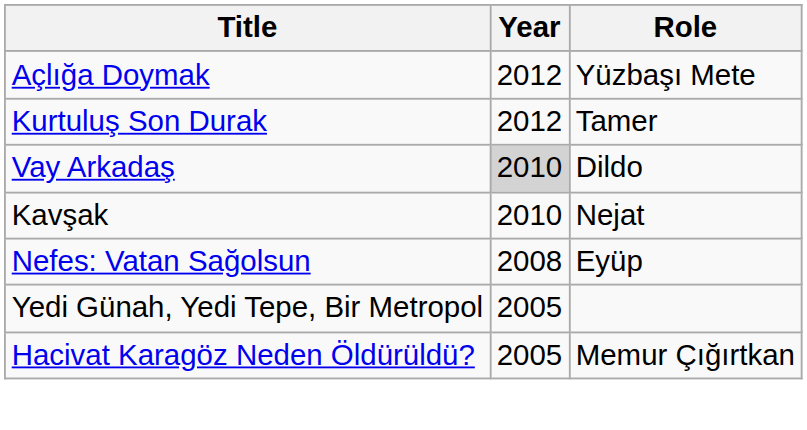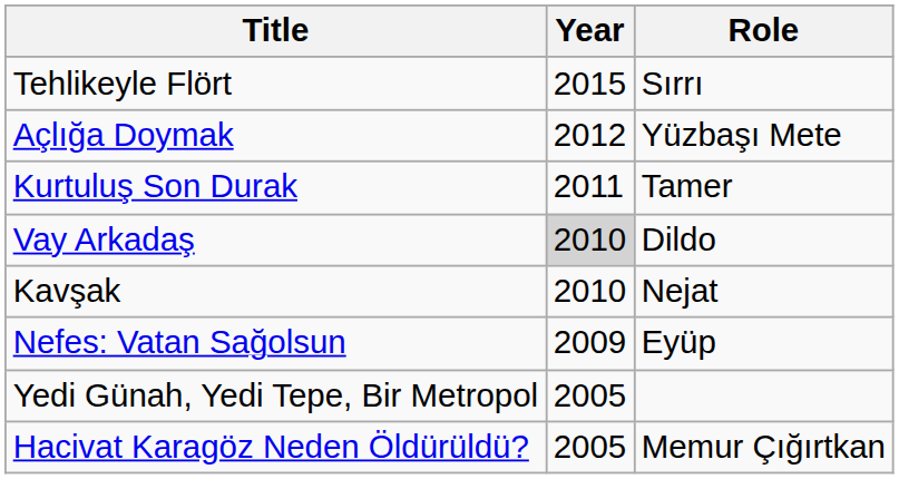+ row: Tehlikeyle Flört | 2015 | Sırrı
Kurtuluş Son Durak | Year: 2012 -> 2011
Nefes: Vatan Sağolsun | Year: 2008 -> 2009
